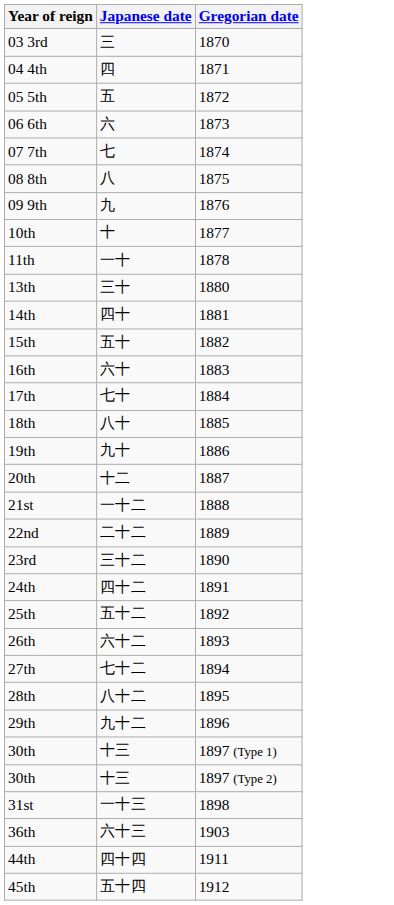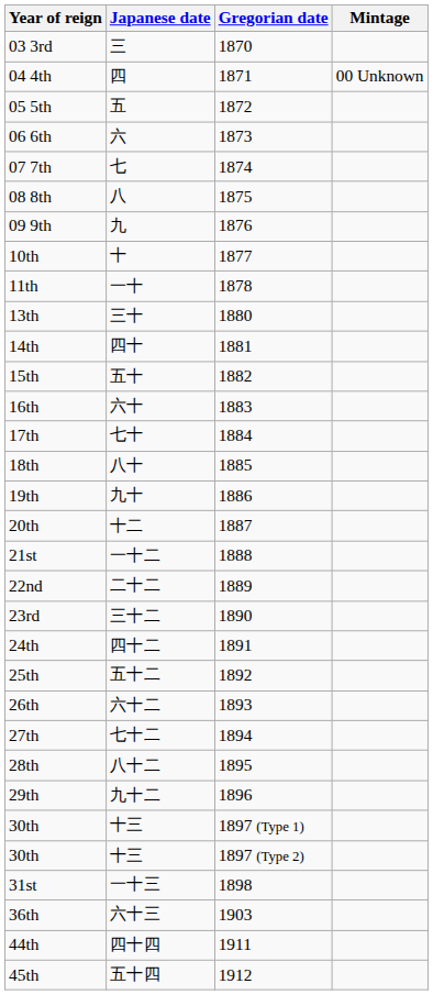+ column: Mintage | 00 Unknown
